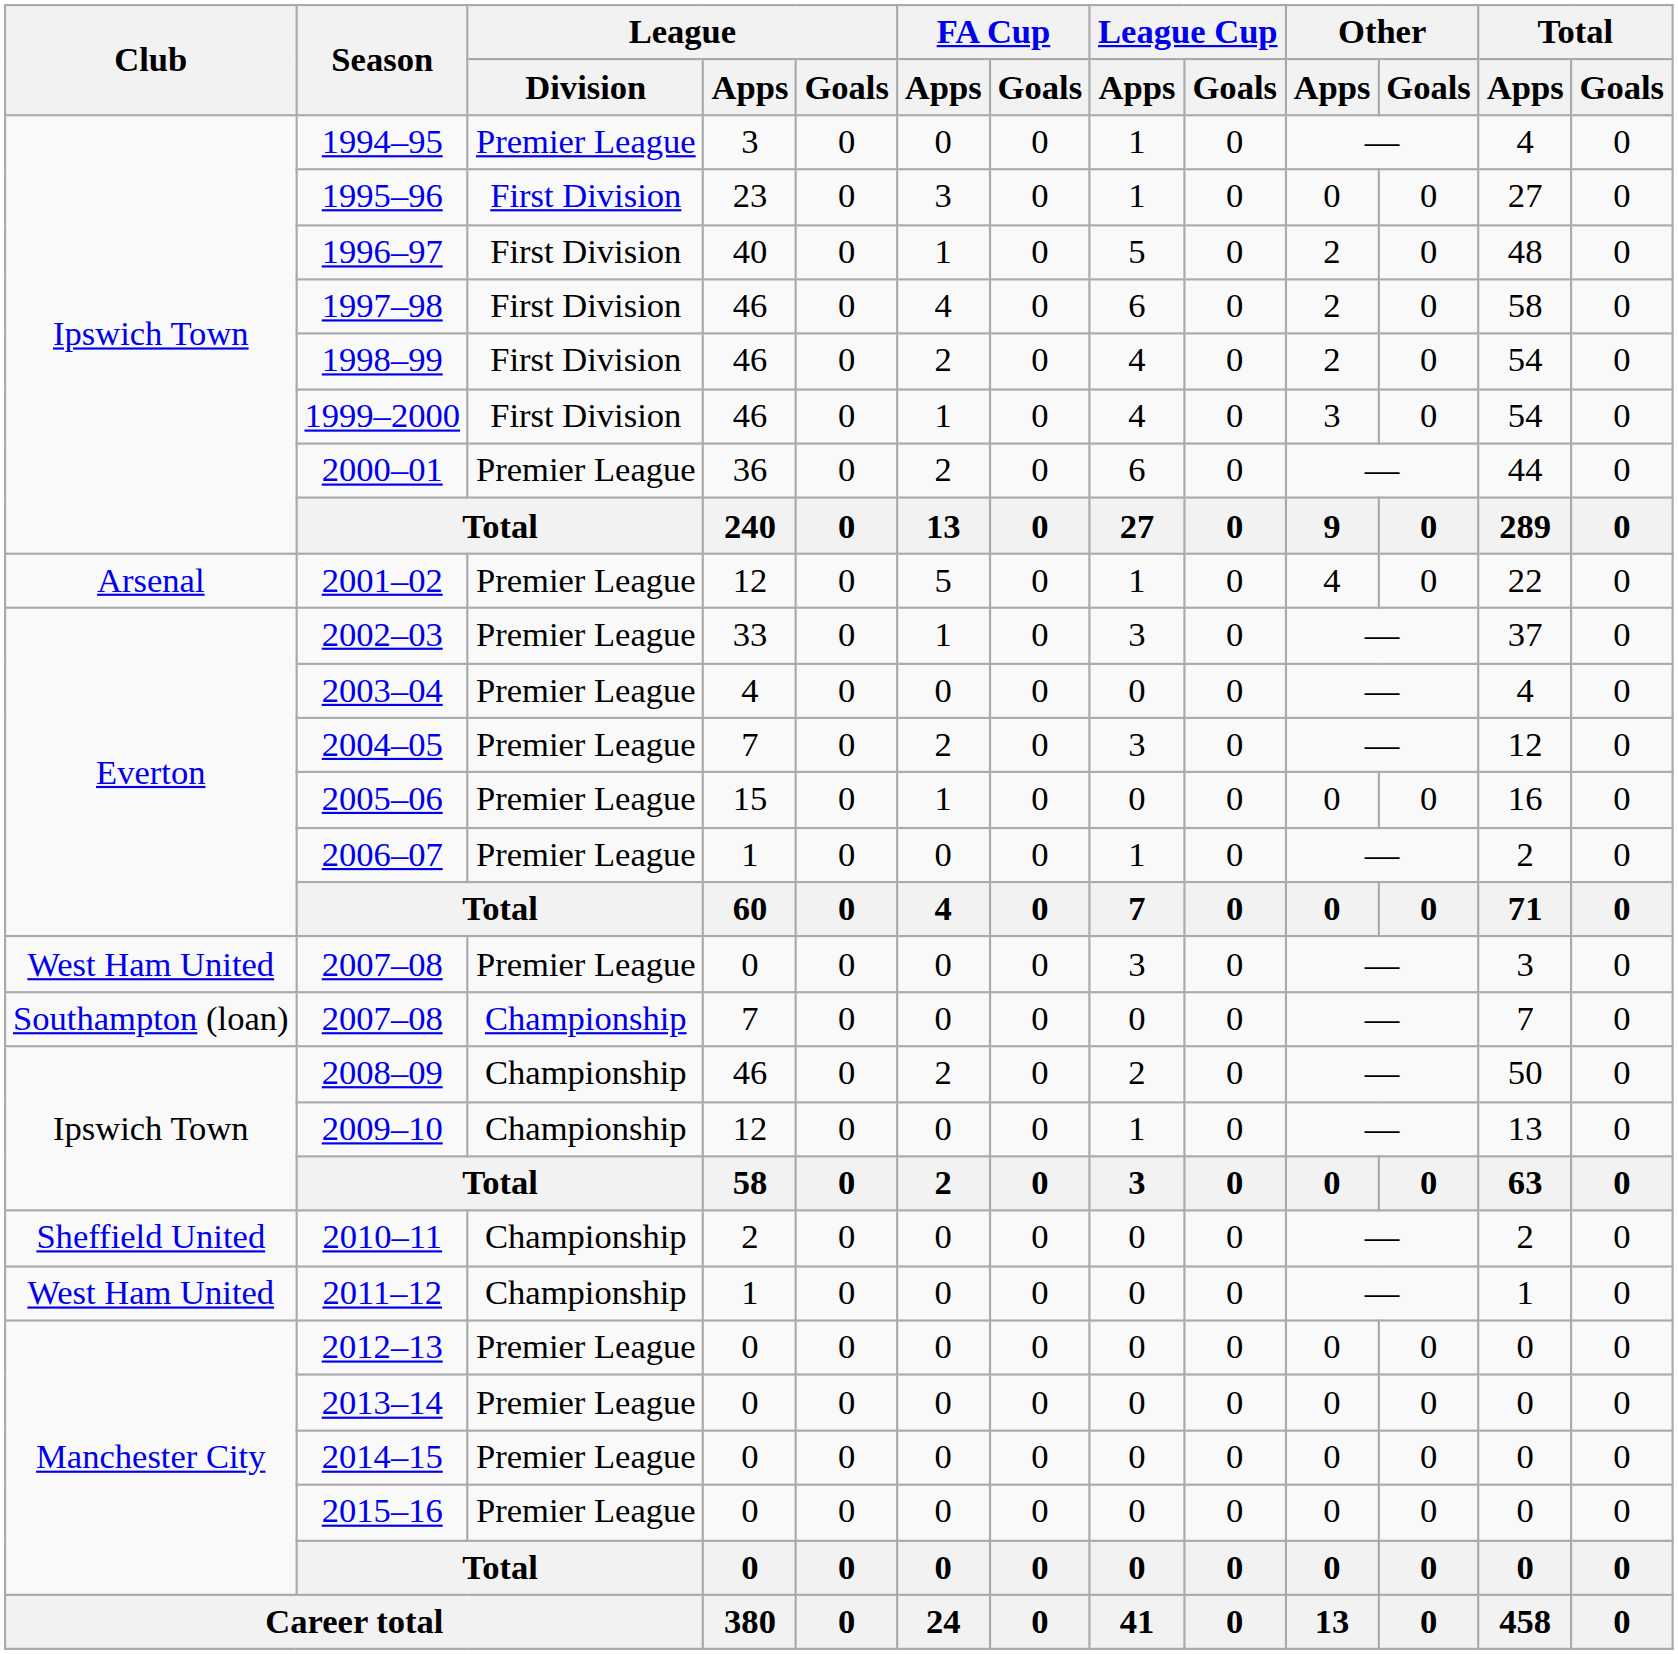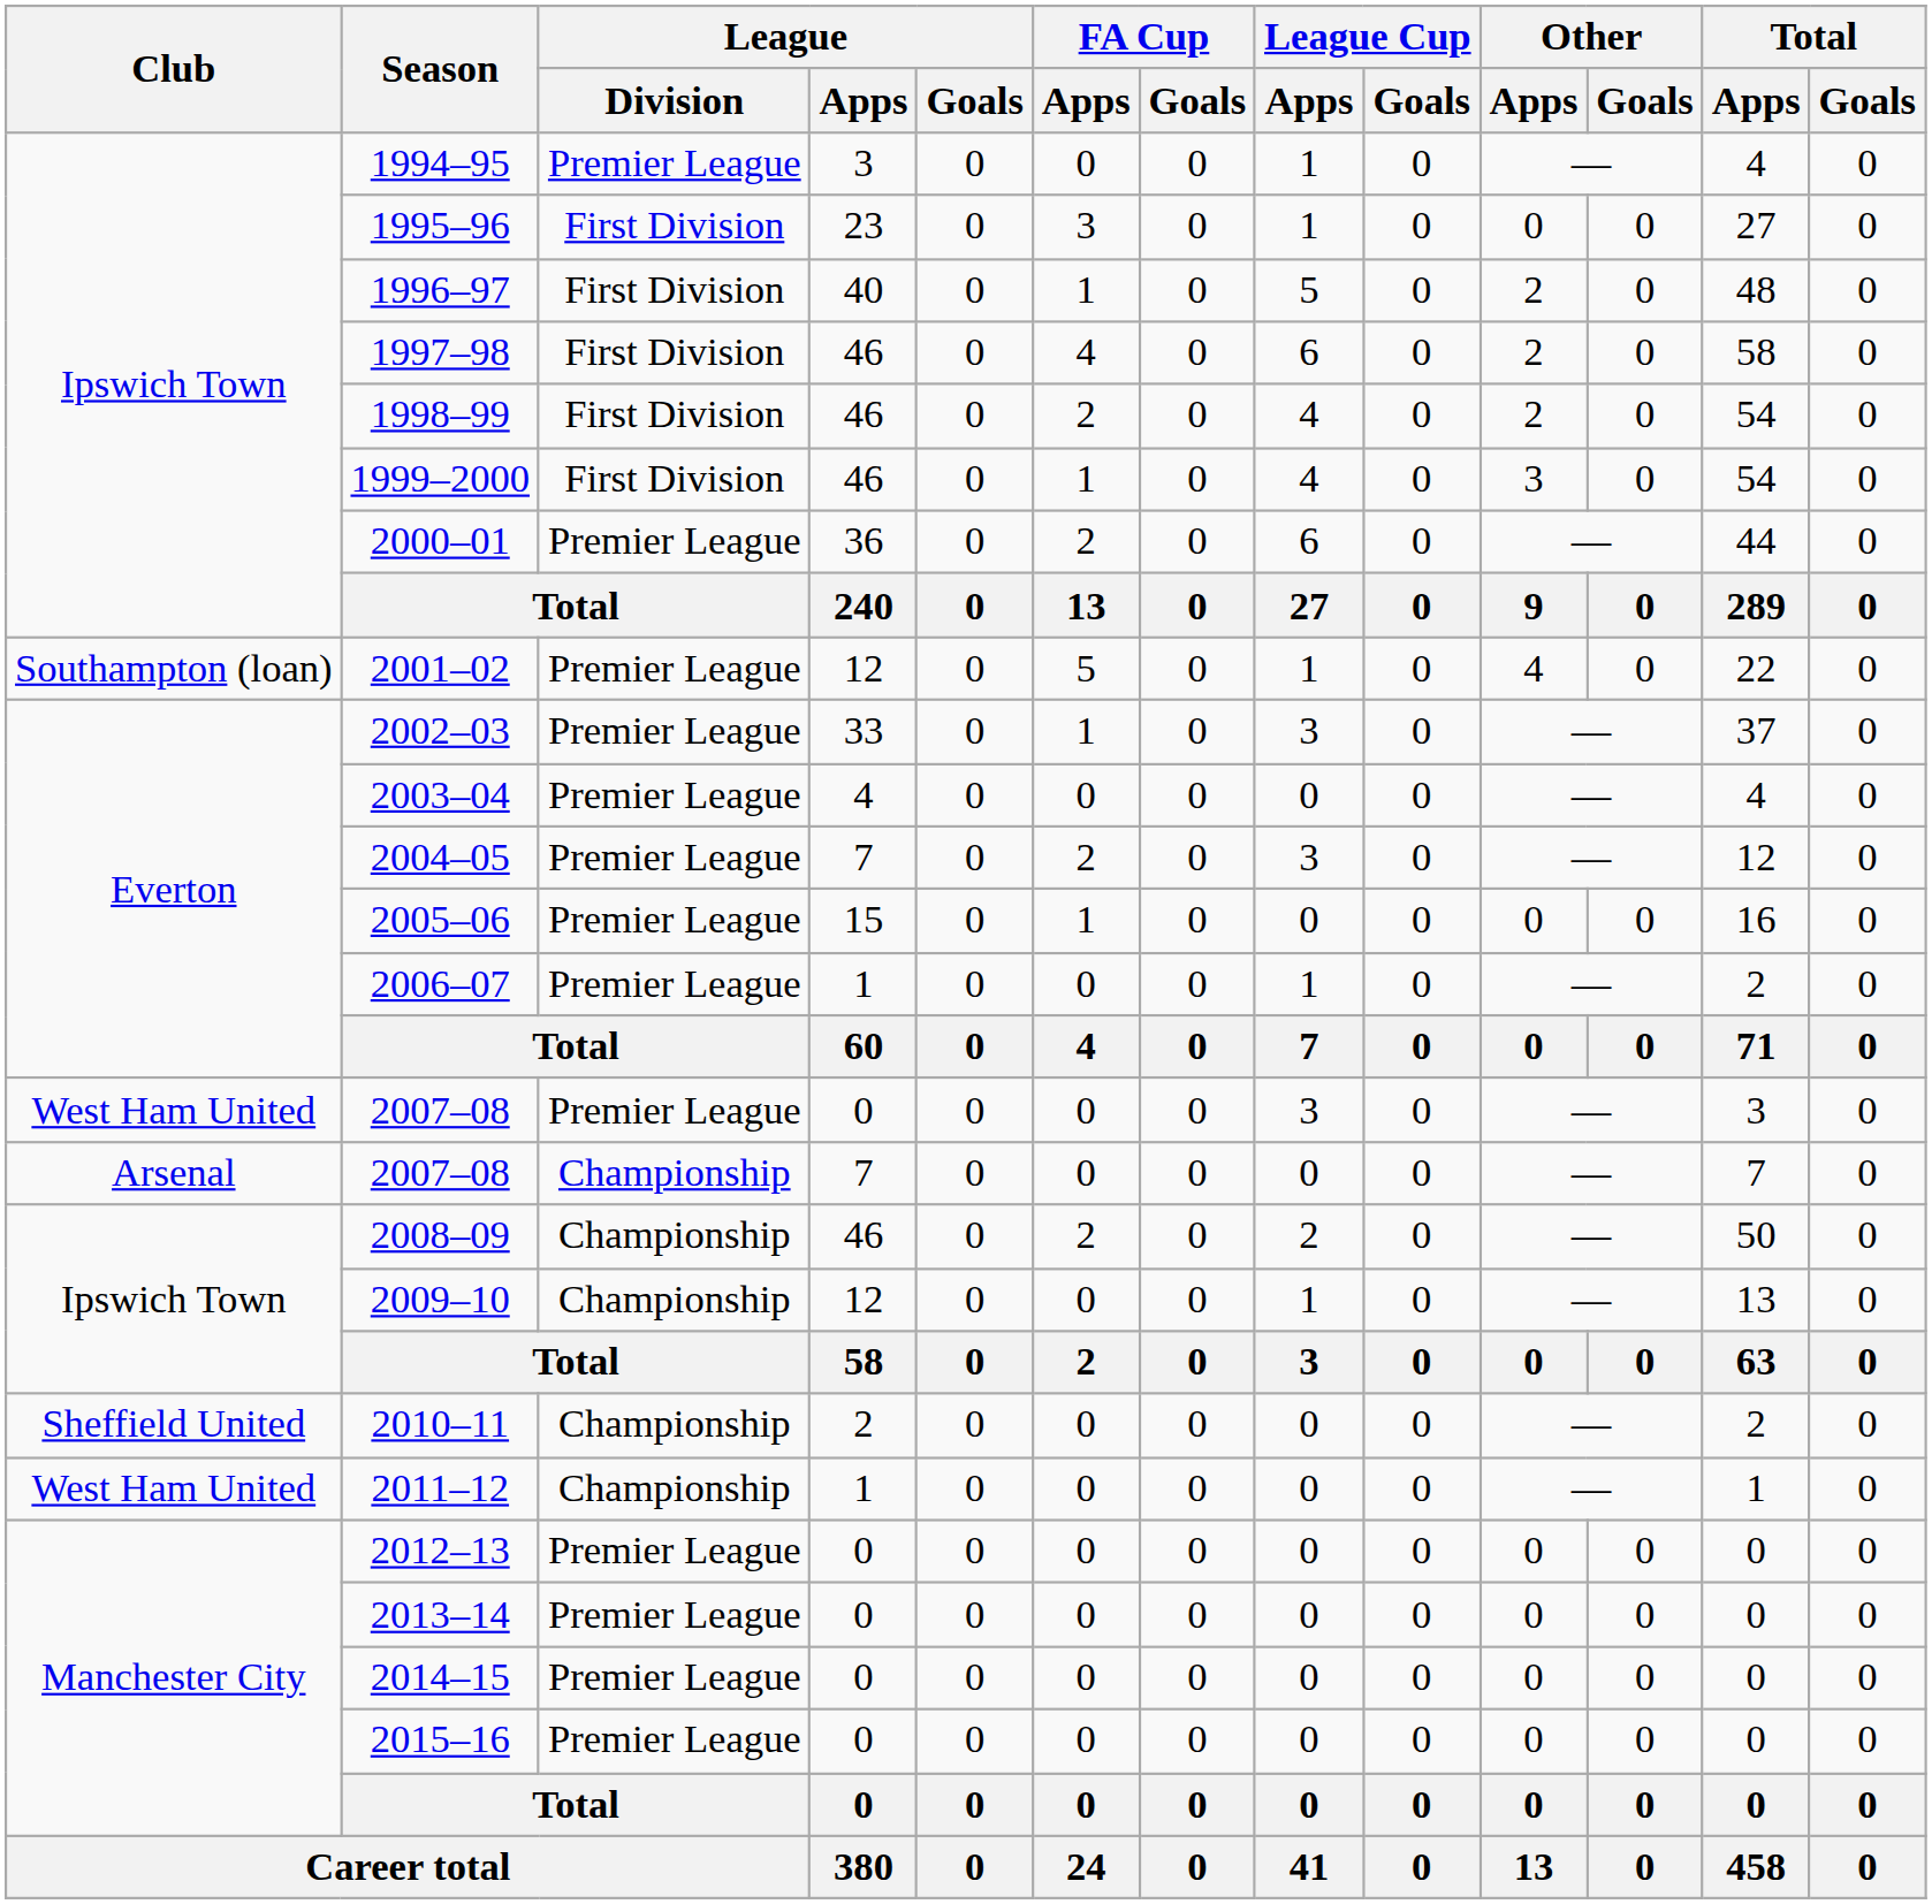2001–02 | Club: Arsenal -> Southampton (loan)
2007–08 / 7 | Club: Southampton (loan) -> Arsenal
